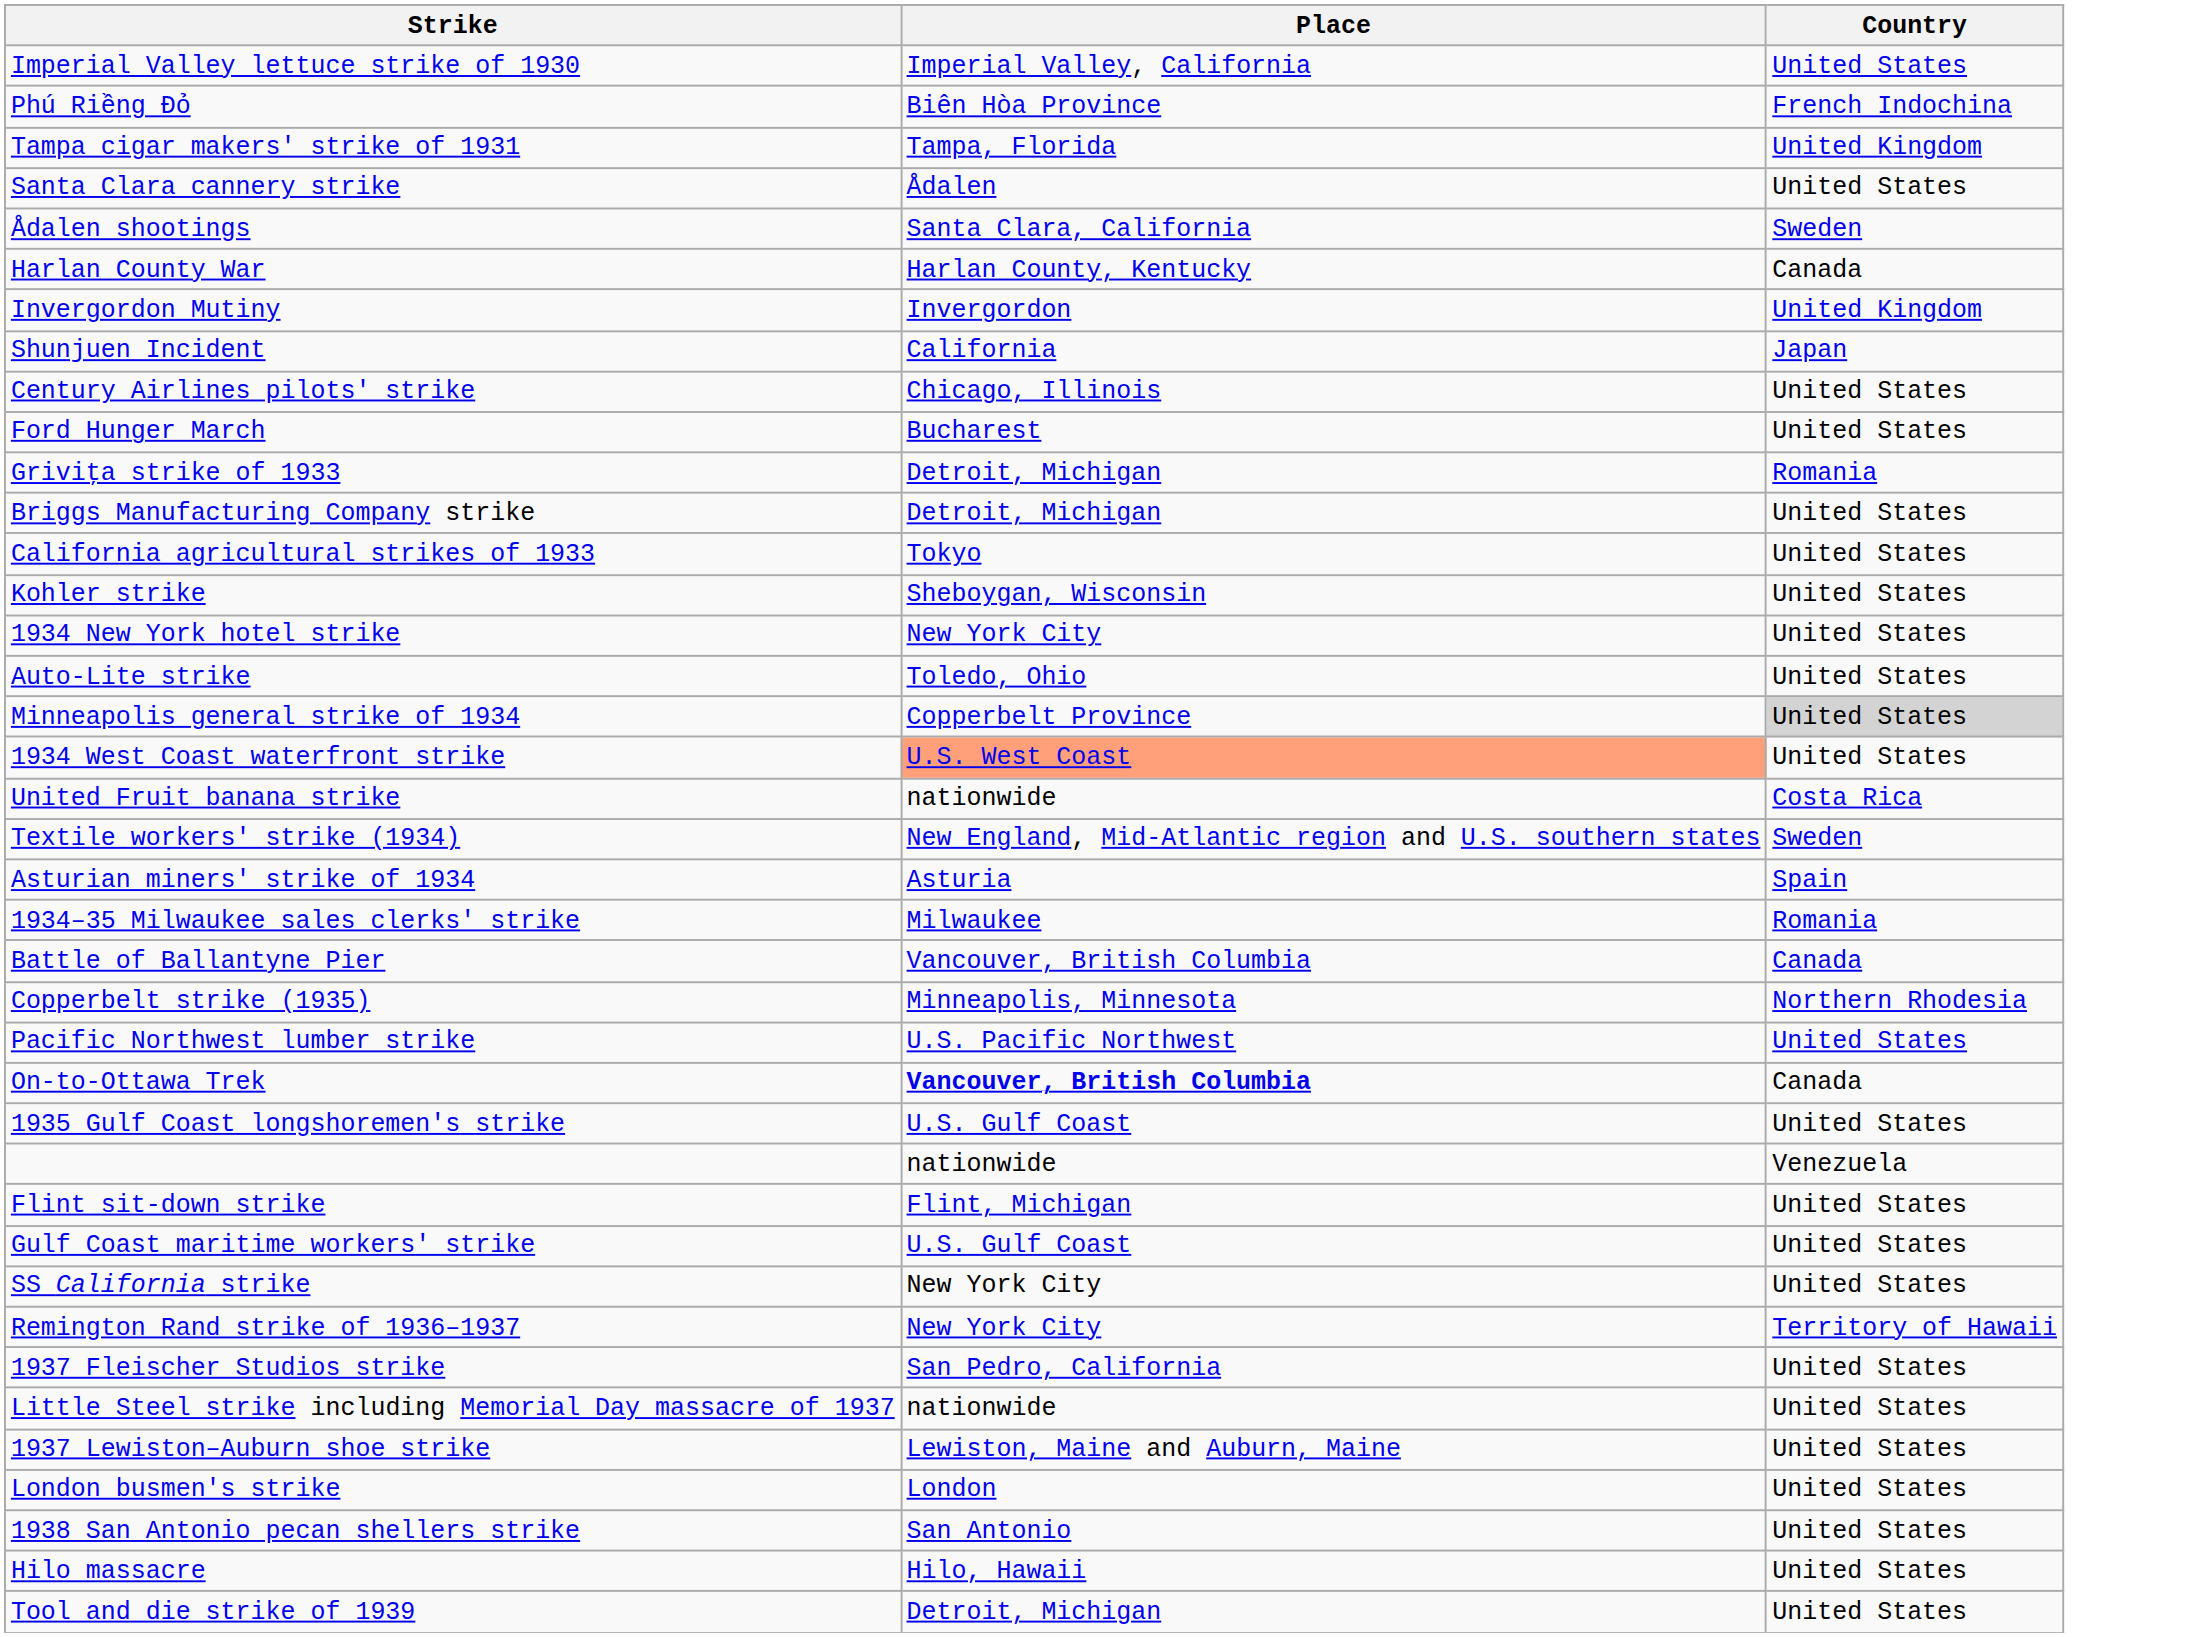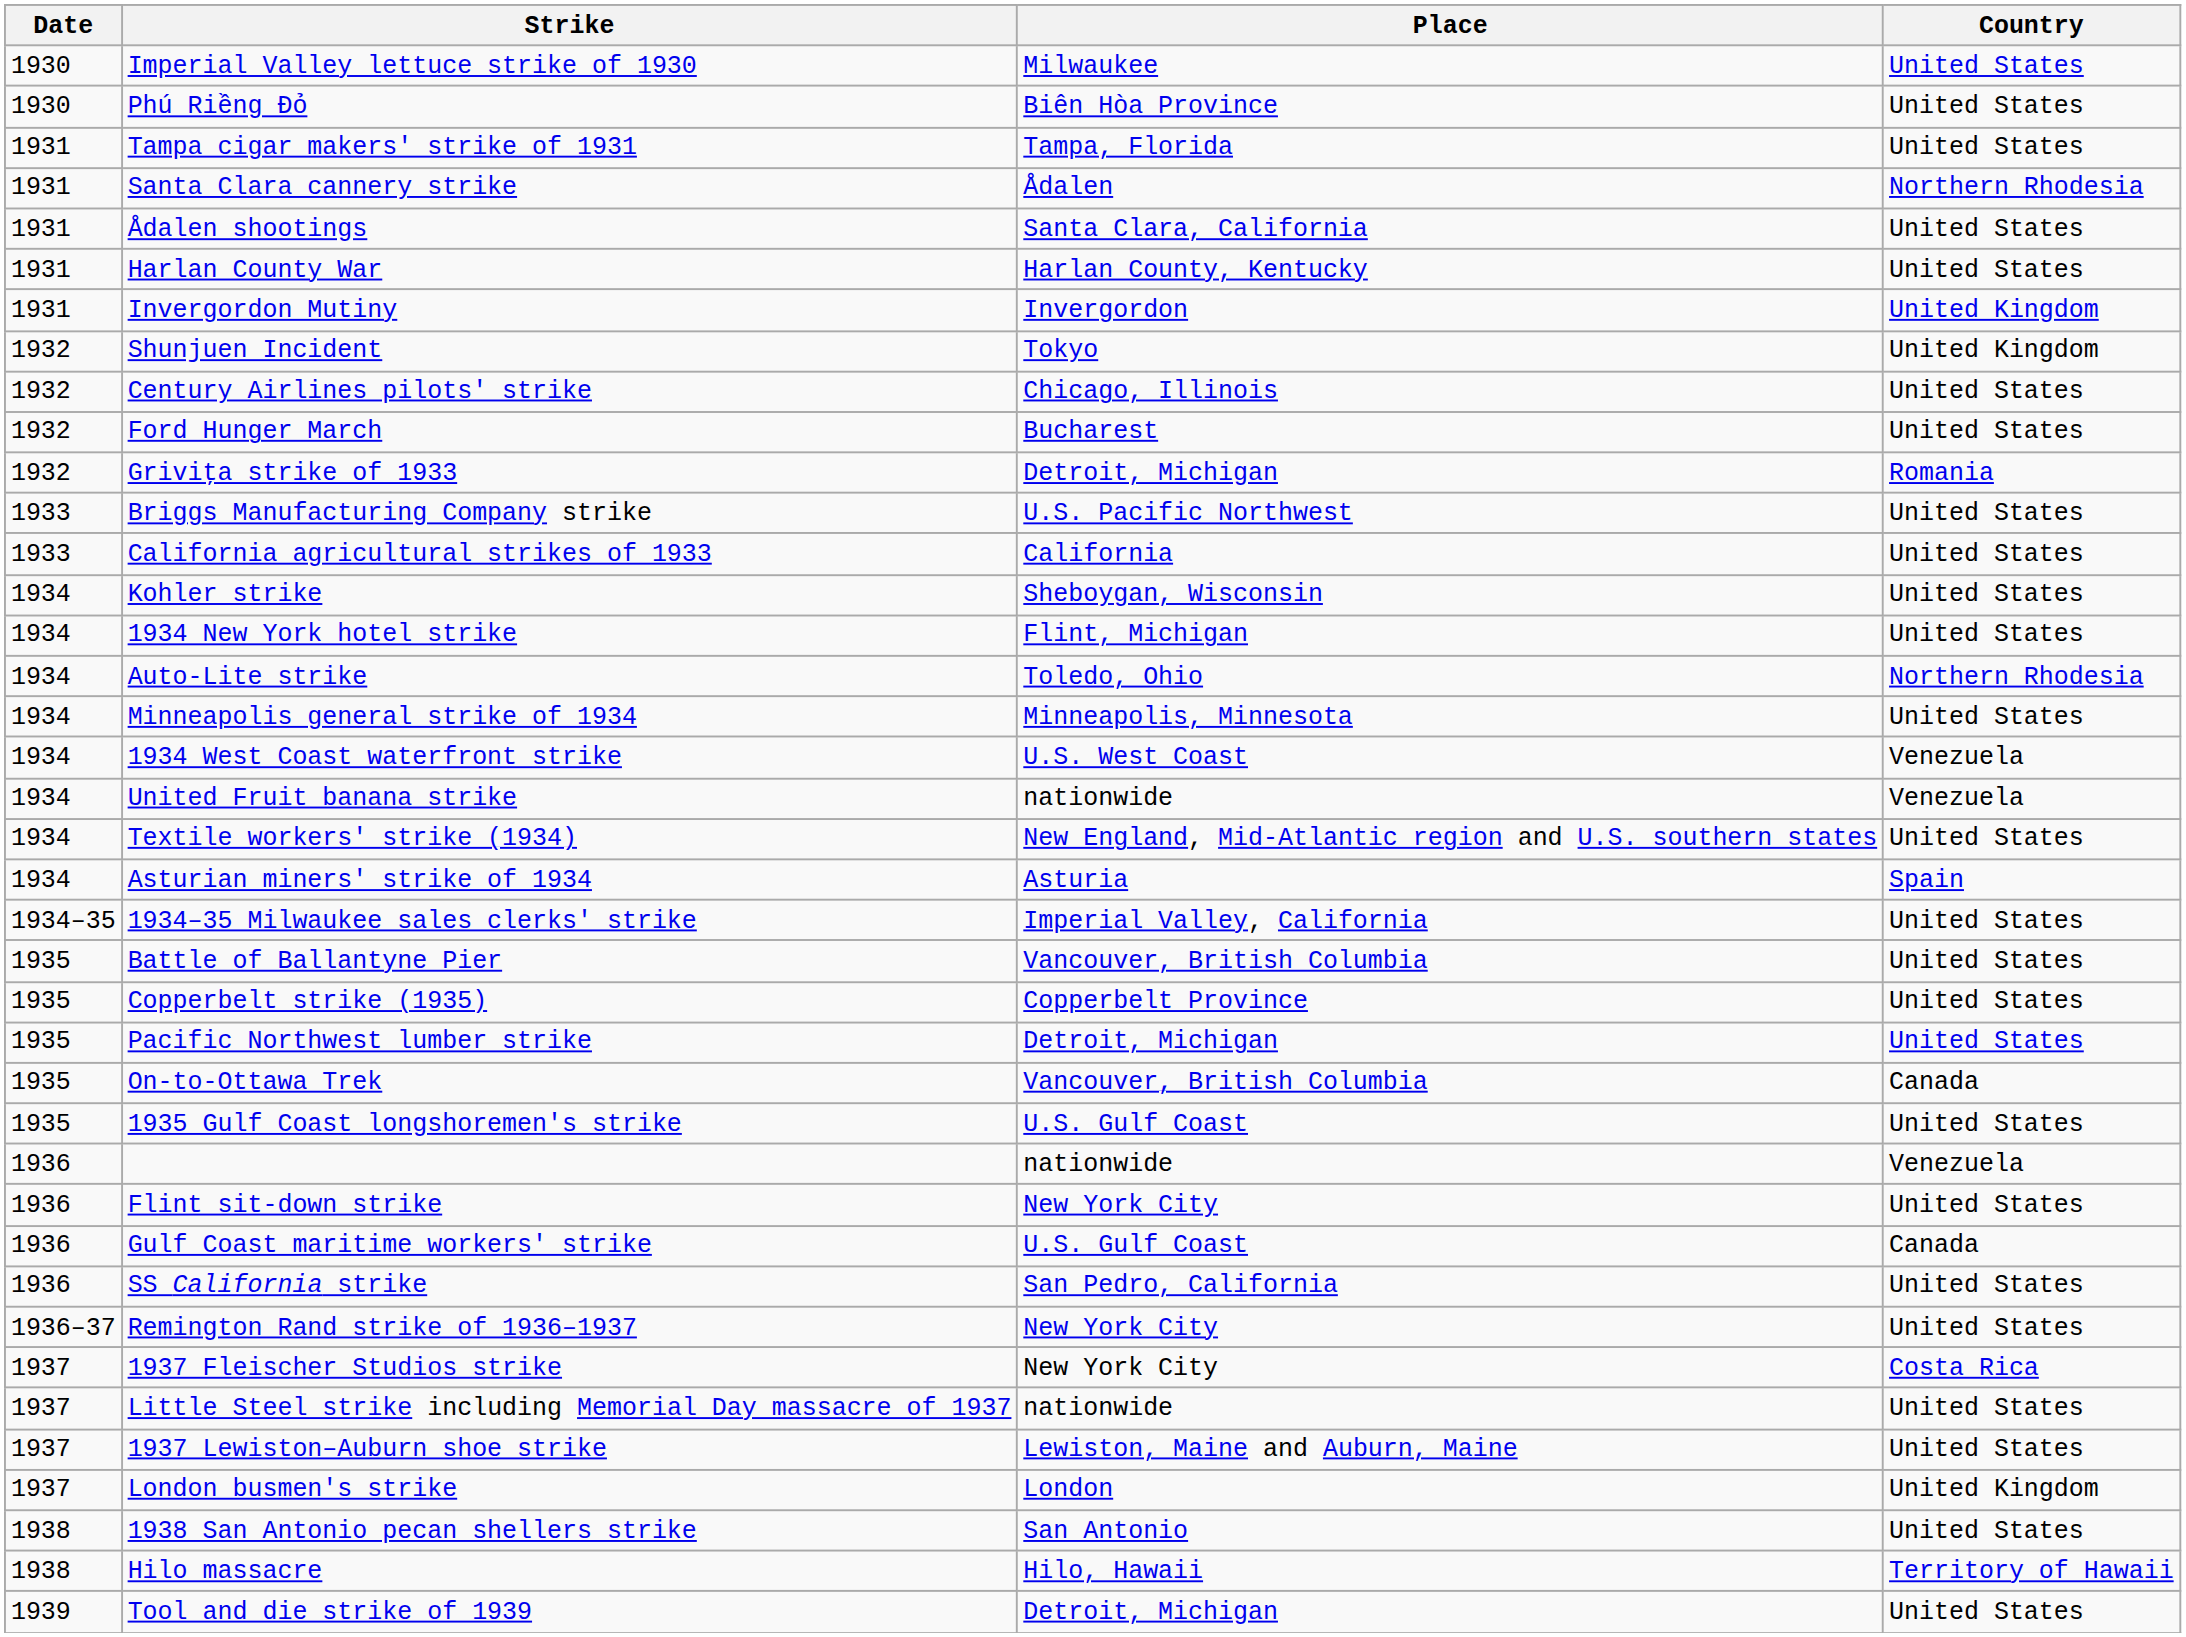+ column: Date | 1930 | 1930 | 1931 | 1931 | 1931 | 1931 | 1931 | 1932 | 1932 | 1932 | 1932 | 1933 | 1933 | 1934 | 1934 | 1934 | 1934 | 1934 | 1934 | 1934 | 1934 | 1934–35 | 1935 | 1935 | 1935 | 1935 | 1935 | 1936 | 1936 | 1936 | 1936 | 1936–37 | 1937 | 1937 | 1937 | 1937 | 1938 | 1938 | 1939
Imperial Valley lettuce strike of 1930 | Place: Imperial Valley, California -> Milwaukee
Phú Riềng Đỏ | Country: French Indochina -> United States
Tampa cigar makers' strike of 1931 | Country: United Kingdom -> United States
Santa Clara cannery strike | Country: United States -> Northern Rhodesia
Ådalen shootings | Country: Sweden -> United States
Harlan County War | Country: Canada -> United States
Shunjuen Incident | Place: California -> Tokyo
Shunjuen Incident | Country: Japan -> United Kingdom
Briggs Manufacturing Company strike | Place: Detroit, Michigan -> U.S. Pacific Northwest
California agricultural strikes of 1933 | Place: Tokyo -> California
1934 New York hotel strike | Place: New York City -> Flint, Michigan
Auto-Lite strike | Country: United States -> Northern Rhodesia
Minneapolis general strike of 1934 | Place: Copperbelt Province -> Minneapolis, Minnesota
Minneapolis general strike of 1934 | Country: lightgrey background -> no background
1934 West Coast waterfront strike | Place: lightsalmon background -> no background
1934 West Coast waterfront strike | Country: United States -> Venezuela
United Fruit banana strike | Country: Costa Rica -> Venezuela
Textile workers' strike (1934) | Country: Sweden -> United States
1934–35 Milwaukee sales clerks' strike | Place: Milwaukee -> Imperial Valley, California
1934–35 Milwaukee sales clerks' strike | Country: Romania -> United States
Battle of Ballantyne Pier | Country: Canada -> United States
Copperbelt strike (1935) | Place: Minneapolis, Minnesota -> Copperbelt Province
Copperbelt strike (1935) | Country: Northern Rhodesia -> United States
Pacific Northwest lumber strike | Place: U.S. Pacific Northwest -> Detroit, Michigan
On-to-Ottawa Trek | Place: bold -> normal
Flint sit-down strike | Place: Flint, Michigan -> New York City
Gulf Coast maritime workers' strike | Country: United States -> Canada
SS California strike | Place: New York City -> San Pedro, California
Remington Rand strike of 1936–1937 | Country: Territory of Hawaii -> United States
1937 Fleischer Studios strike | Place: San Pedro, California -> New York City
1937 Fleischer Studios strike | Country: United States -> Costa Rica
London busmen's strike | Country: United States -> United Kingdom
Hilo massacre | Country: United States -> Territory of Hawaii
